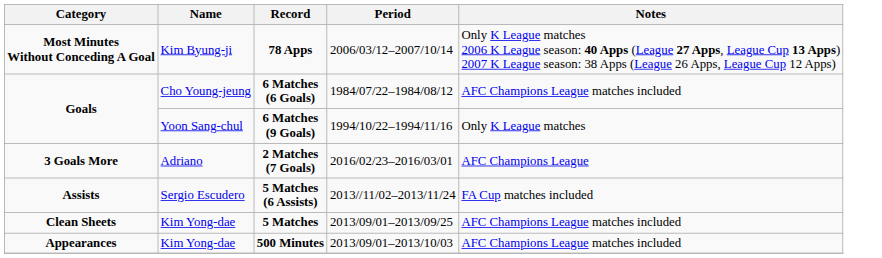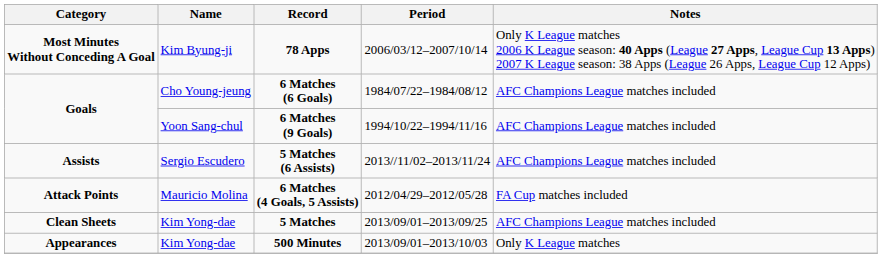6 Matches (9 Goals) | Notes: Only K League matches -> AFC Champions League matches included
- row: 3 Goals More | Adriano | 2 Matches (7 Goals) | 2016/02/23–2016/03/01 | AFC Champions League
5 Matches (6 Assists) | Notes: FA Cup matches included -> AFC Champions League matches included
+ row: Attack Points | Mauricio Molina | 6 Matches (4 Goals, 5 Assists) | 2012/04/29–2012/05/28 | FA Cup matches included
500 Minutes | Notes: AFC Champions League matches included -> Only K League matches
